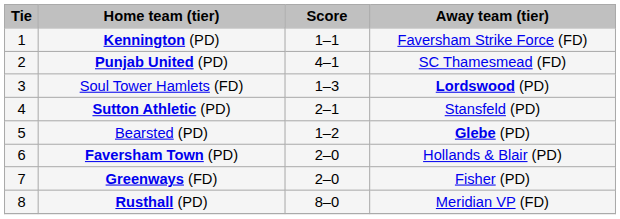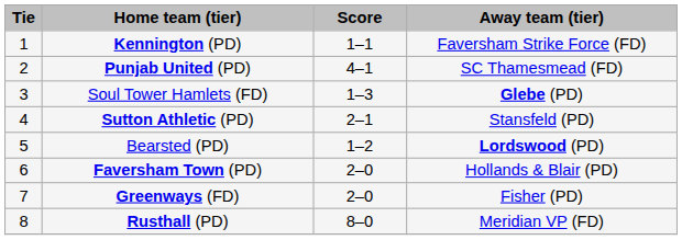Soul Tower Hamlets (FD) | Away team (tier): Lordswood (PD) -> Glebe (PD)
Bearsted (PD) | Away team (tier): Glebe (PD) -> Lordswood (PD)
